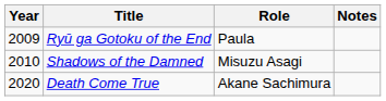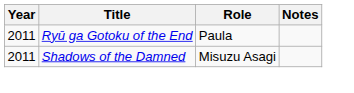Ryū ga Gotoku of the End | Year: 2009 -> 2011
Shadows of the Damned | Year: 2010 -> 2011
- row: 2020 | Death Come True | Akane Sachimura
